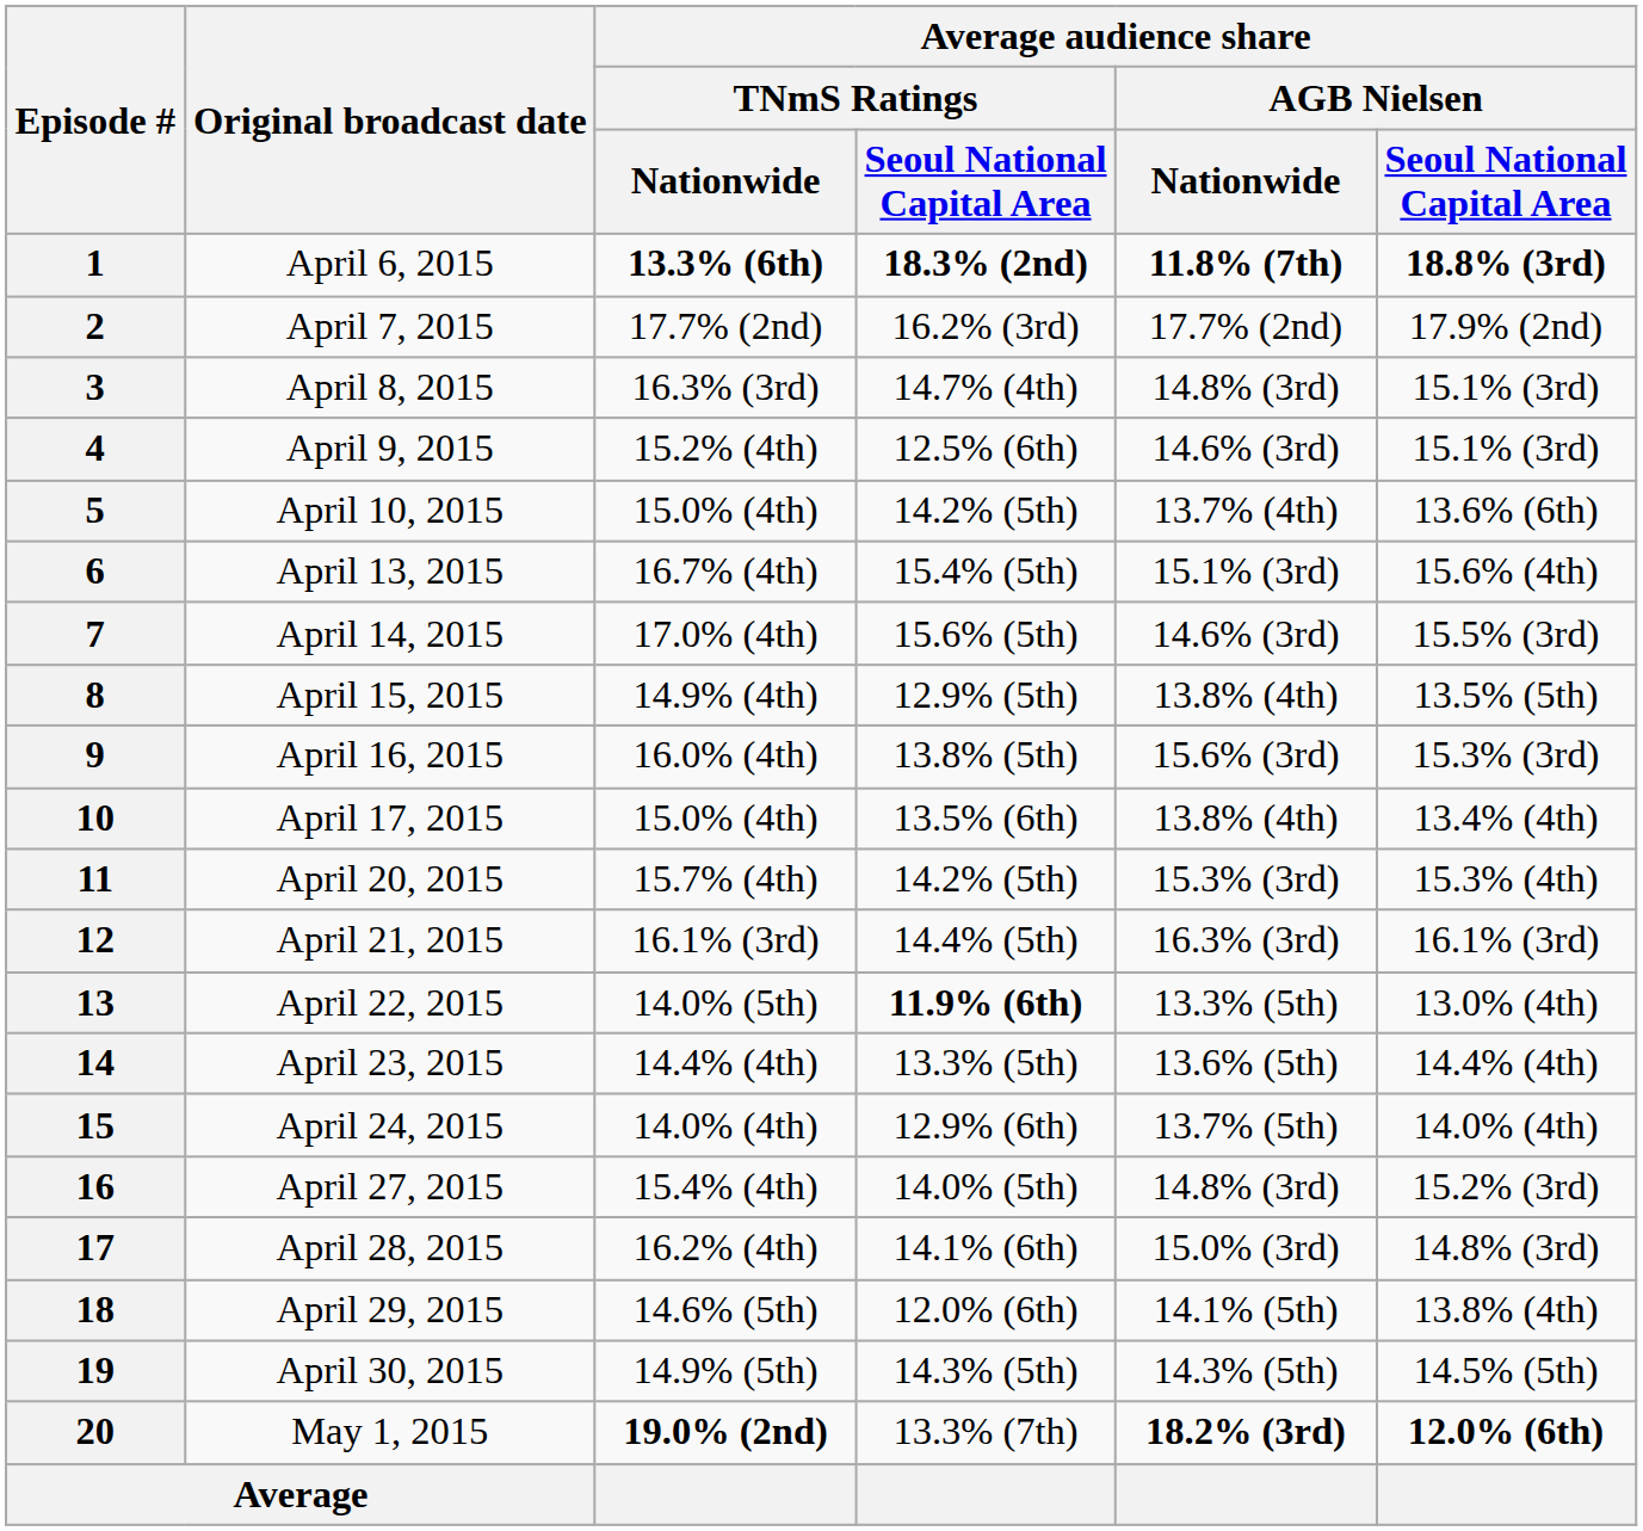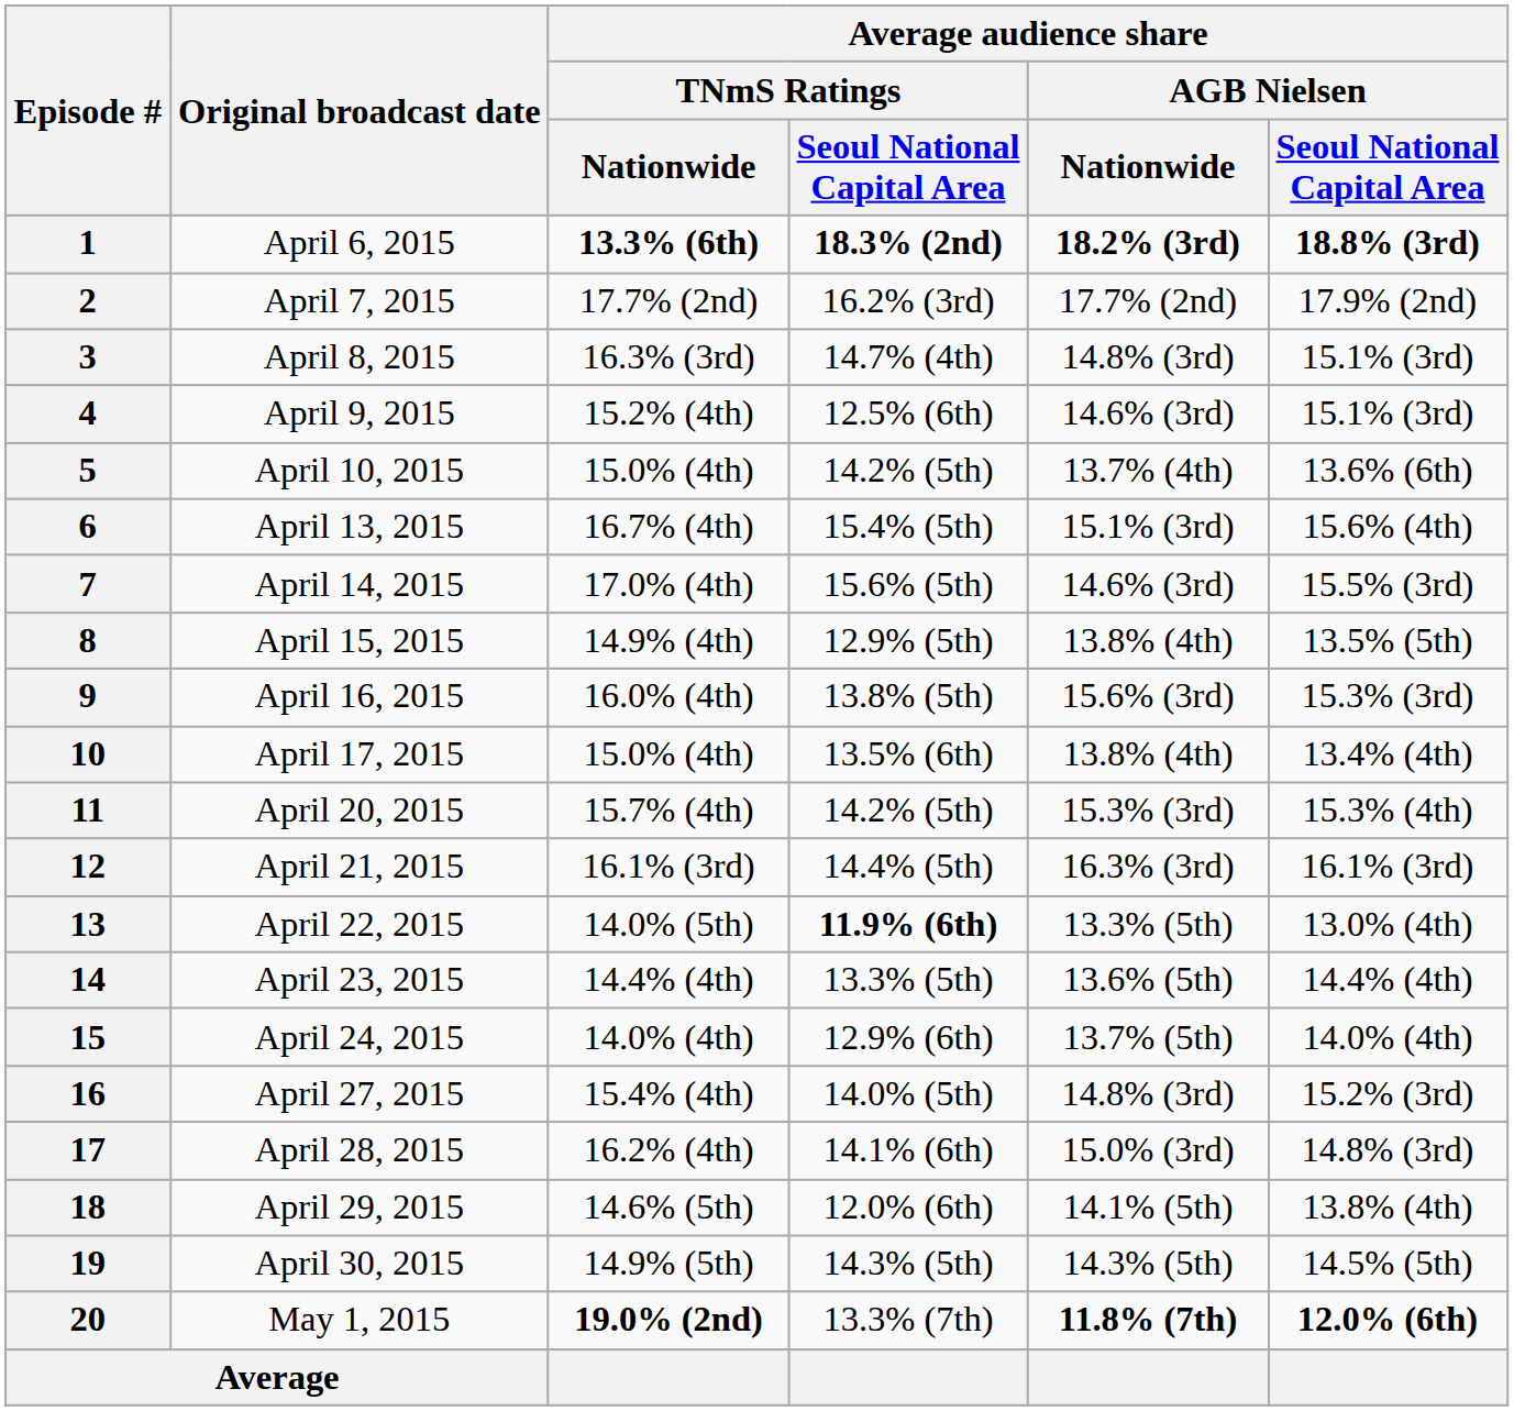1 | Average audience share / AGB Nielsen / Nationwide: 11.8% (7th) -> 18.2% (3rd)
20 | Average audience share / AGB Nielsen / Nationwide: 18.2% (3rd) -> 11.8% (7th)
